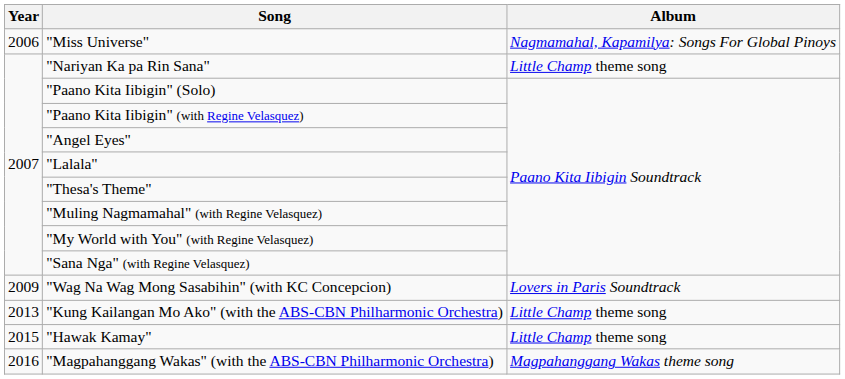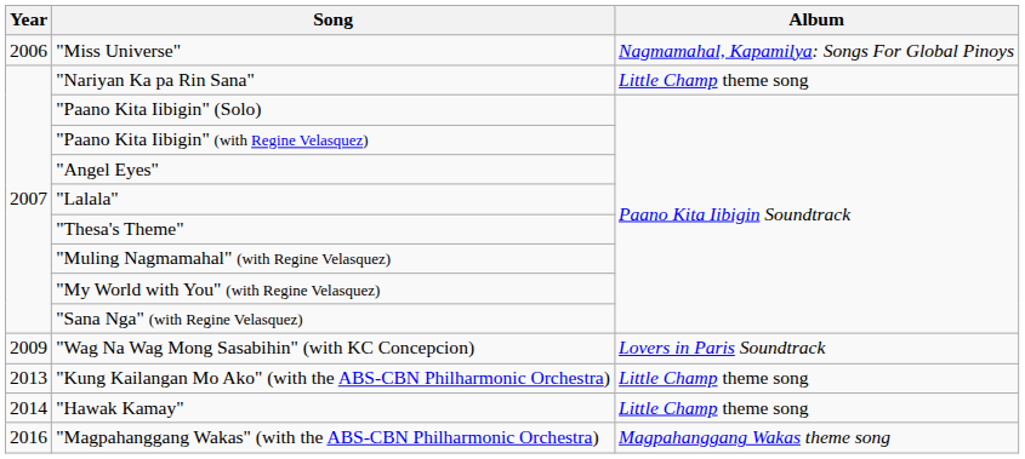"Hawak Kamay" | Year: 2015 -> 2014
